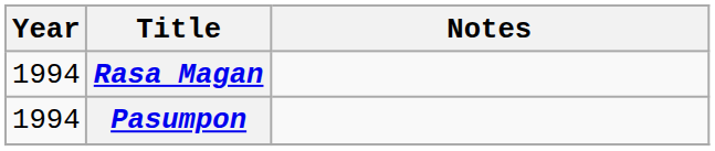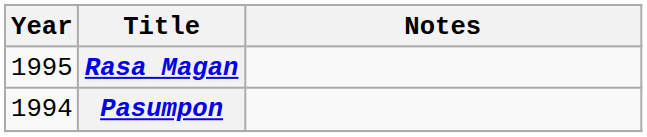Rasa Magan | Year: 1994 -> 1995
